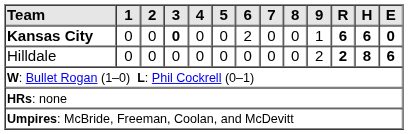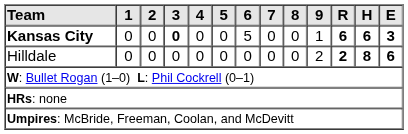Kansas City | 6: 2 -> 5
Kansas City | E: 0 -> 3
